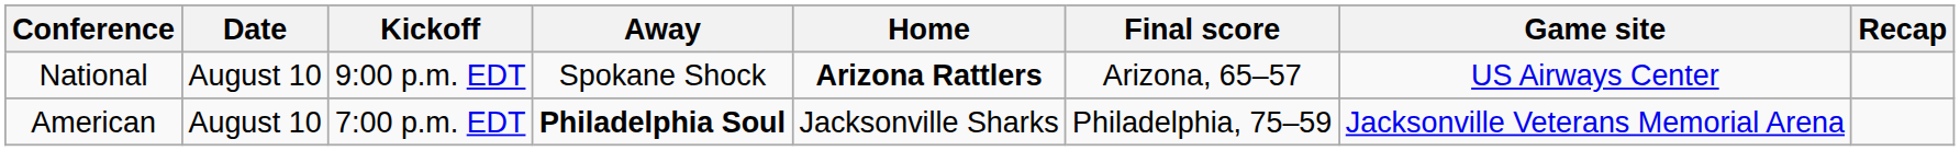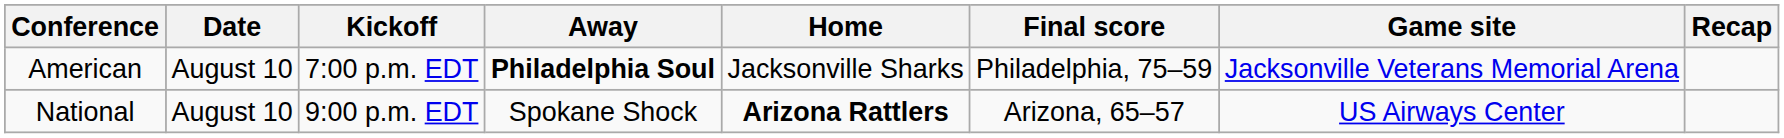rows swapped: American <-> National
